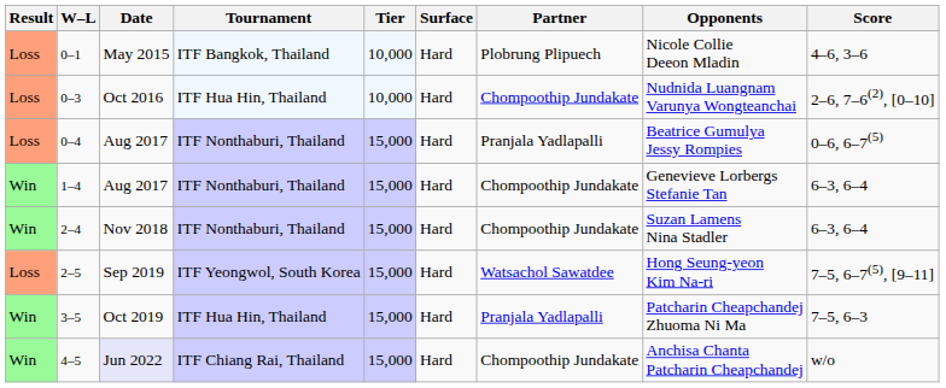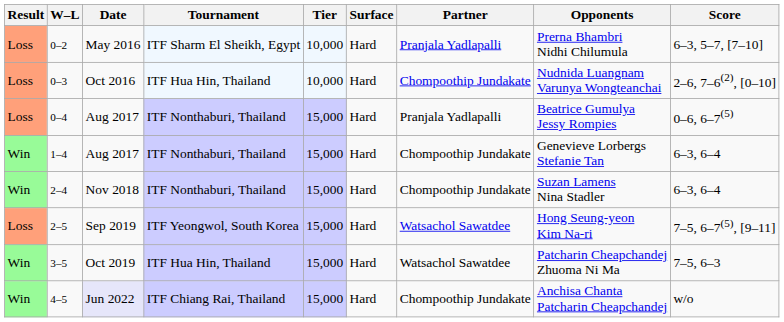- row: Loss | 0–1 | May 2015 | ITF Bangkok, Thailand | 10,000 | Hard | Plobrung Plipuech | Nicole Collie Deeon Mladin | 4–6, 3–6
+ row: Loss | 0–2 | May 2016 | ITF Sharm El Sheikh, Egypt | 10,000 | Hard | Pranjala Yadlapalli | Prerna Bhambri Nidhi Chilumula | 6–3, 5–7, [7–10]
3–5 | Partner: Pranjala Yadlapalli -> Watsachol Sawatdee
